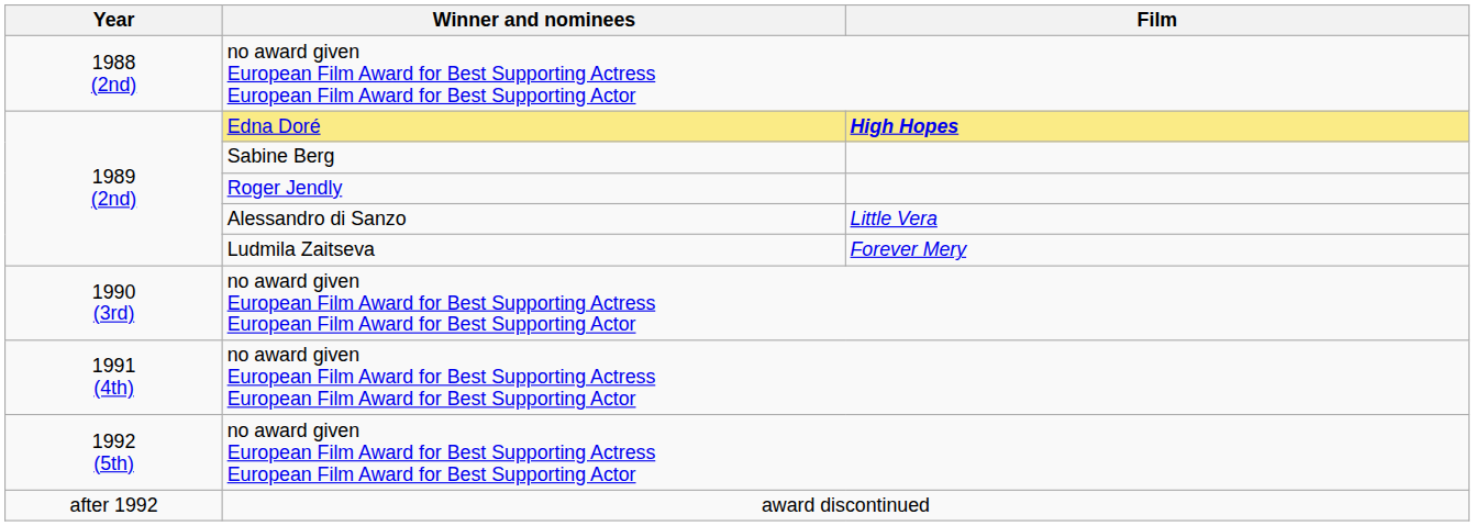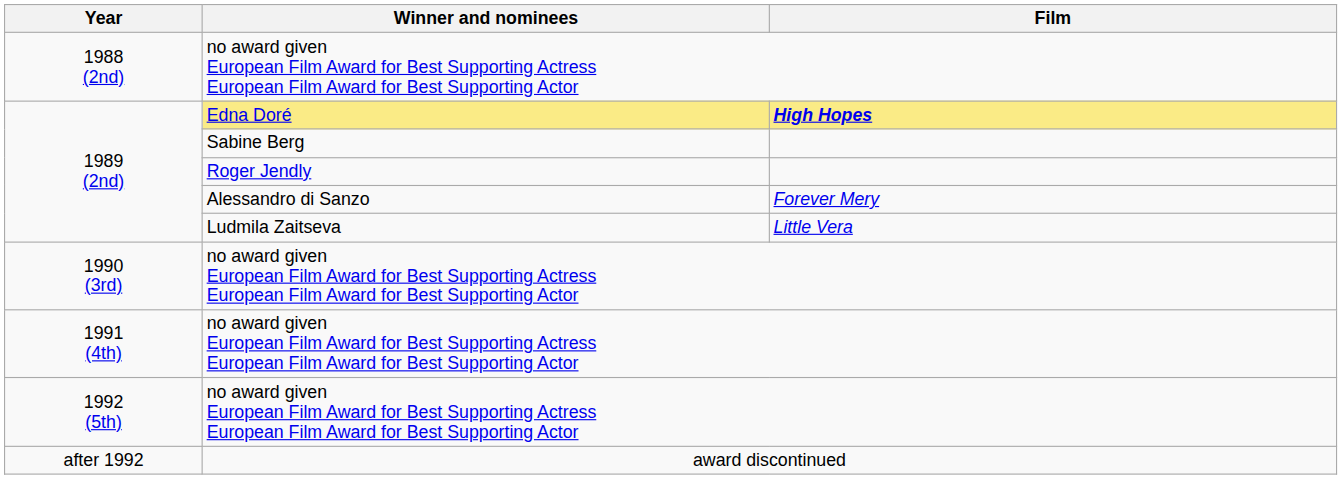Alessandro di Sanzo | Film: Little Vera -> Forever Mery
Ludmila Zaitseva | Film: Forever Mery -> Little Vera
